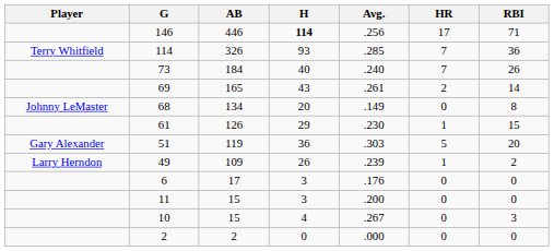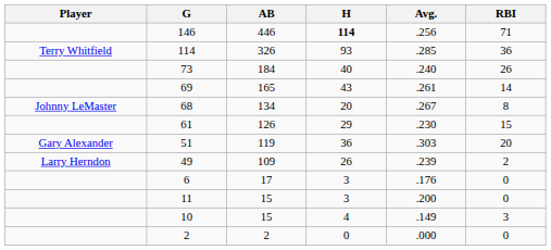- column: HR | 17 | 7 | 7 | 2 | 0 | 1 | 5 | 1 | 0 | 0 | 0 | 0
68 | Avg.: .149 -> .267
10 | Avg.: .267 -> .149
